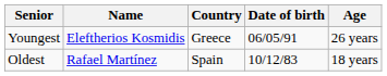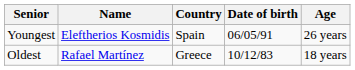Youngest | Country: Greece -> Spain
Oldest | Country: Spain -> Greece
